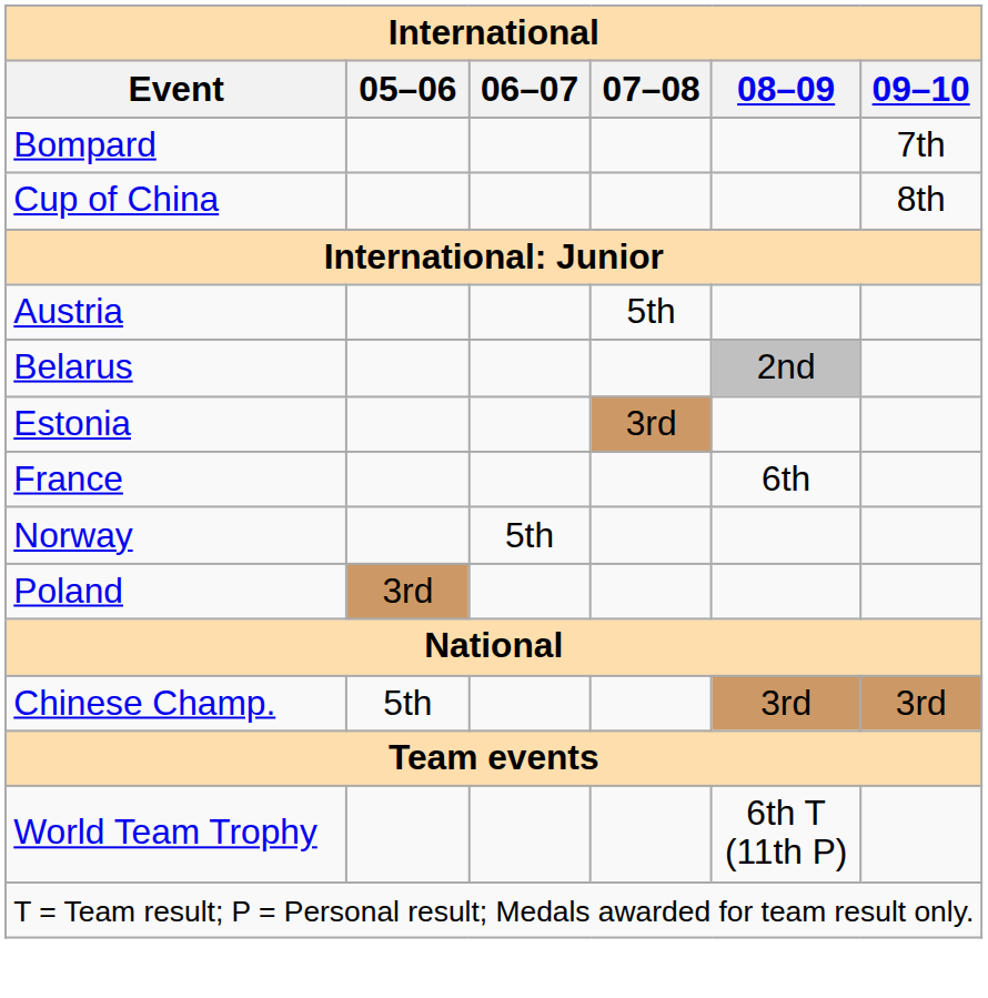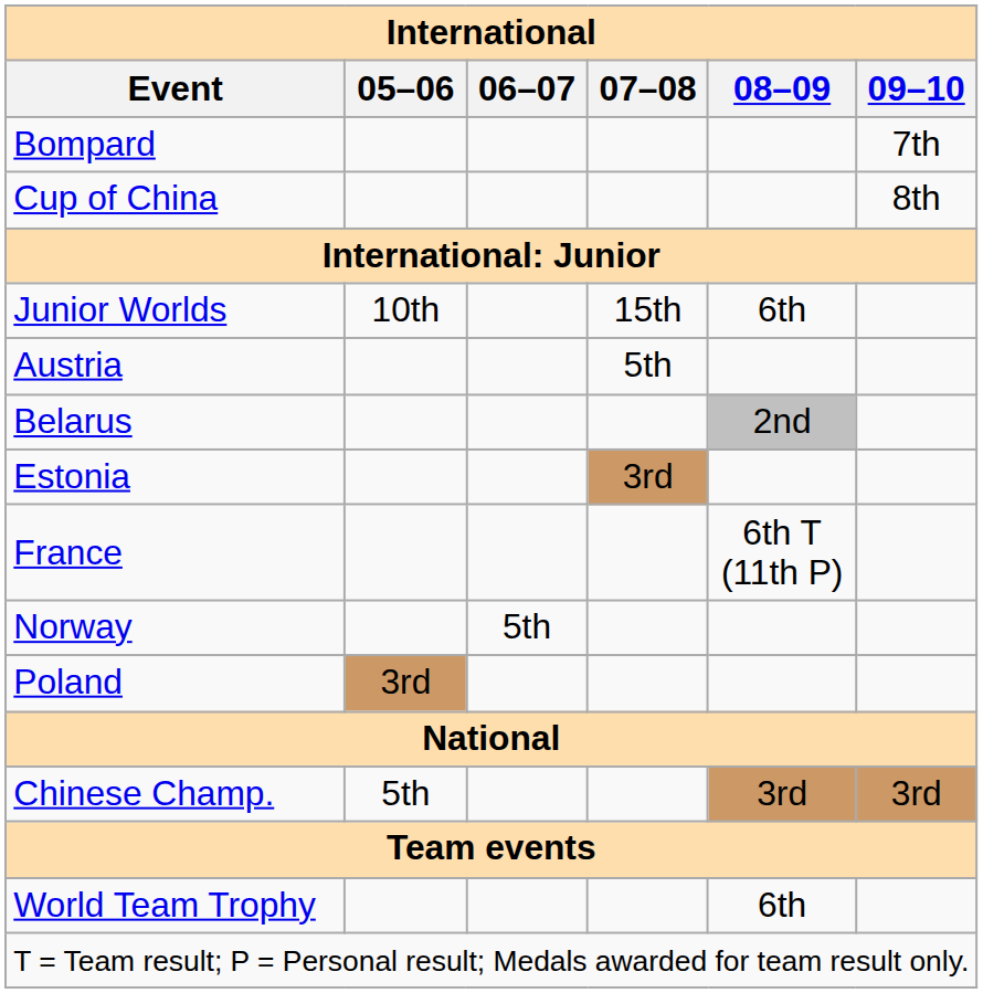+ row: Junior Worlds | 10th | 15th | 6th
France | 08–09: 6th -> 6th T (11th P)
World Team Trophy | 08–09: 6th T (11th P) -> 6th
